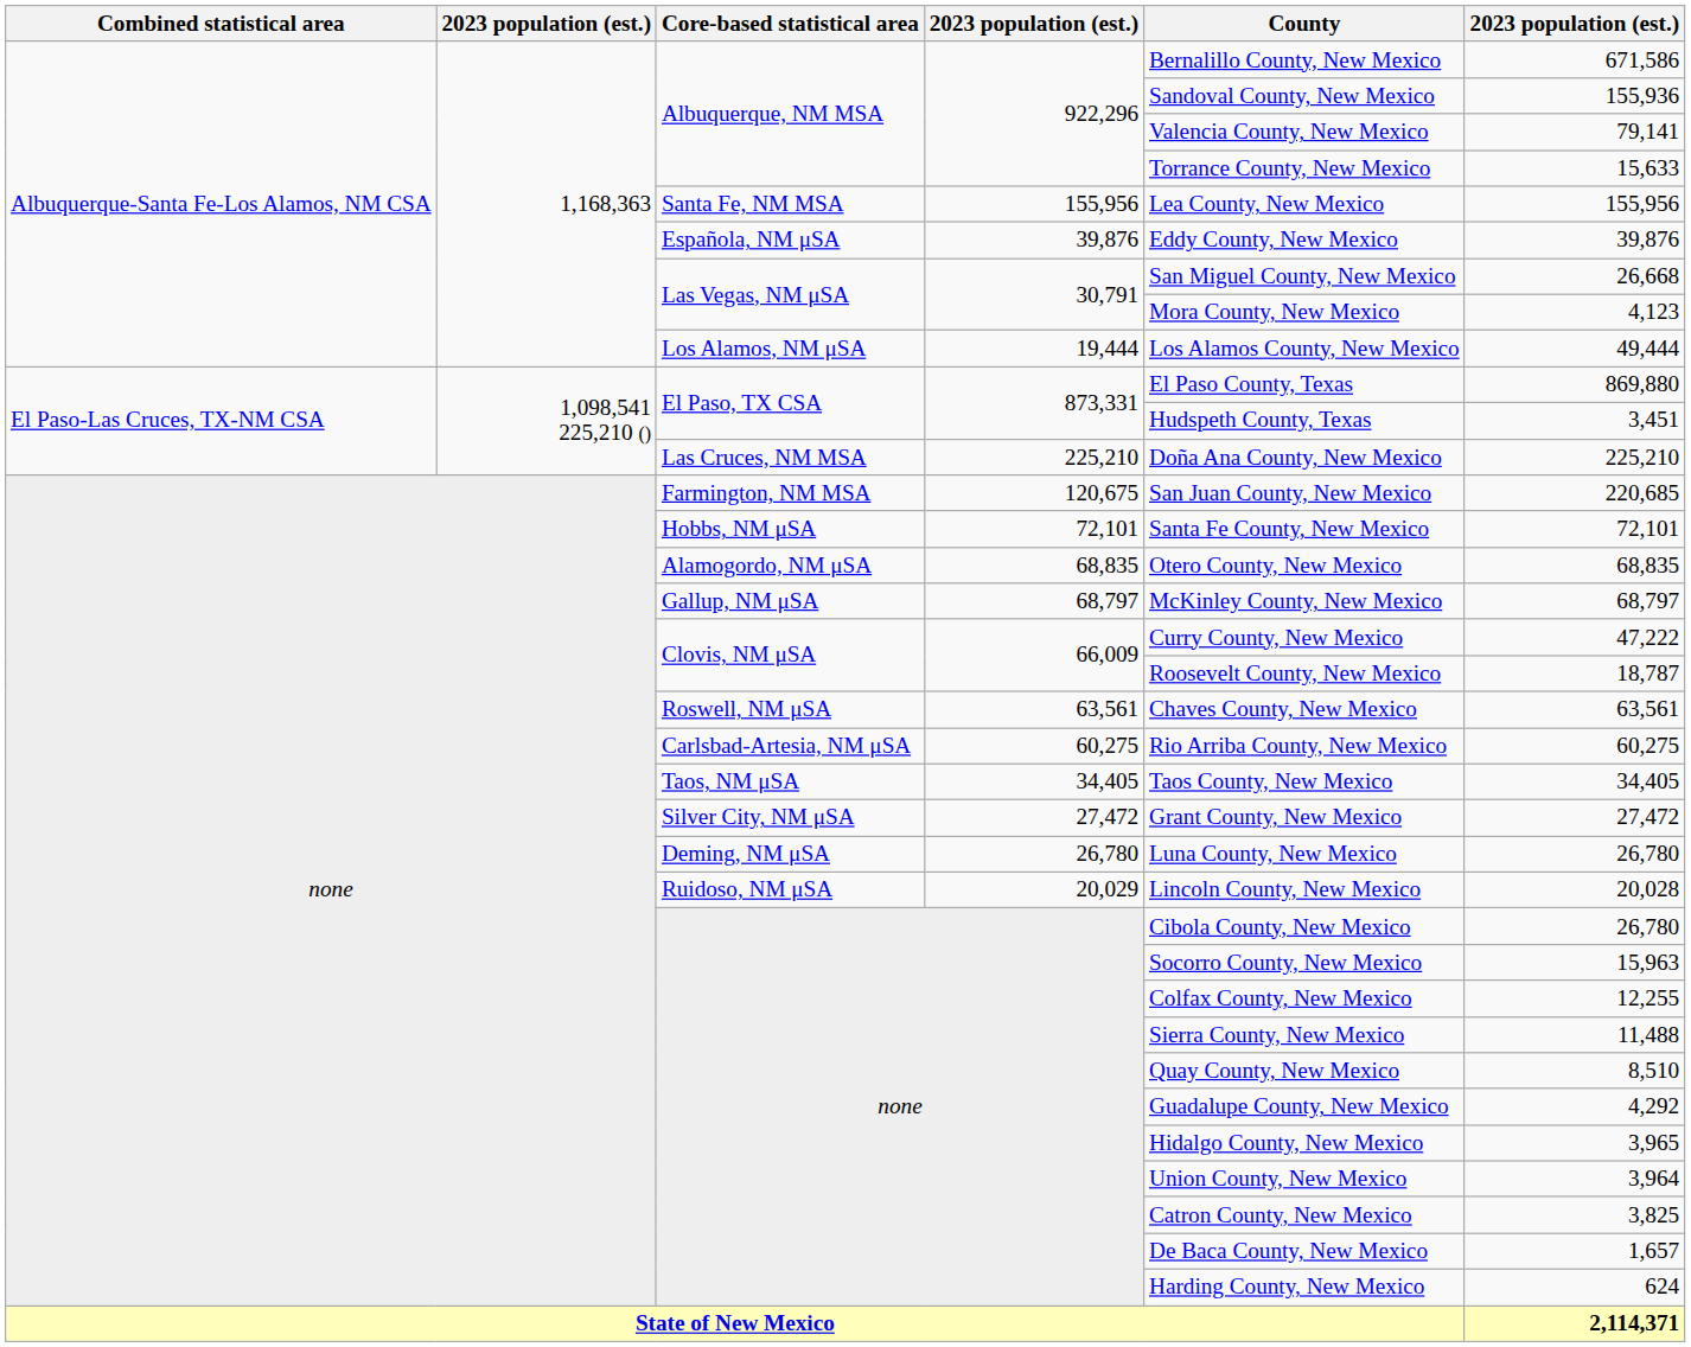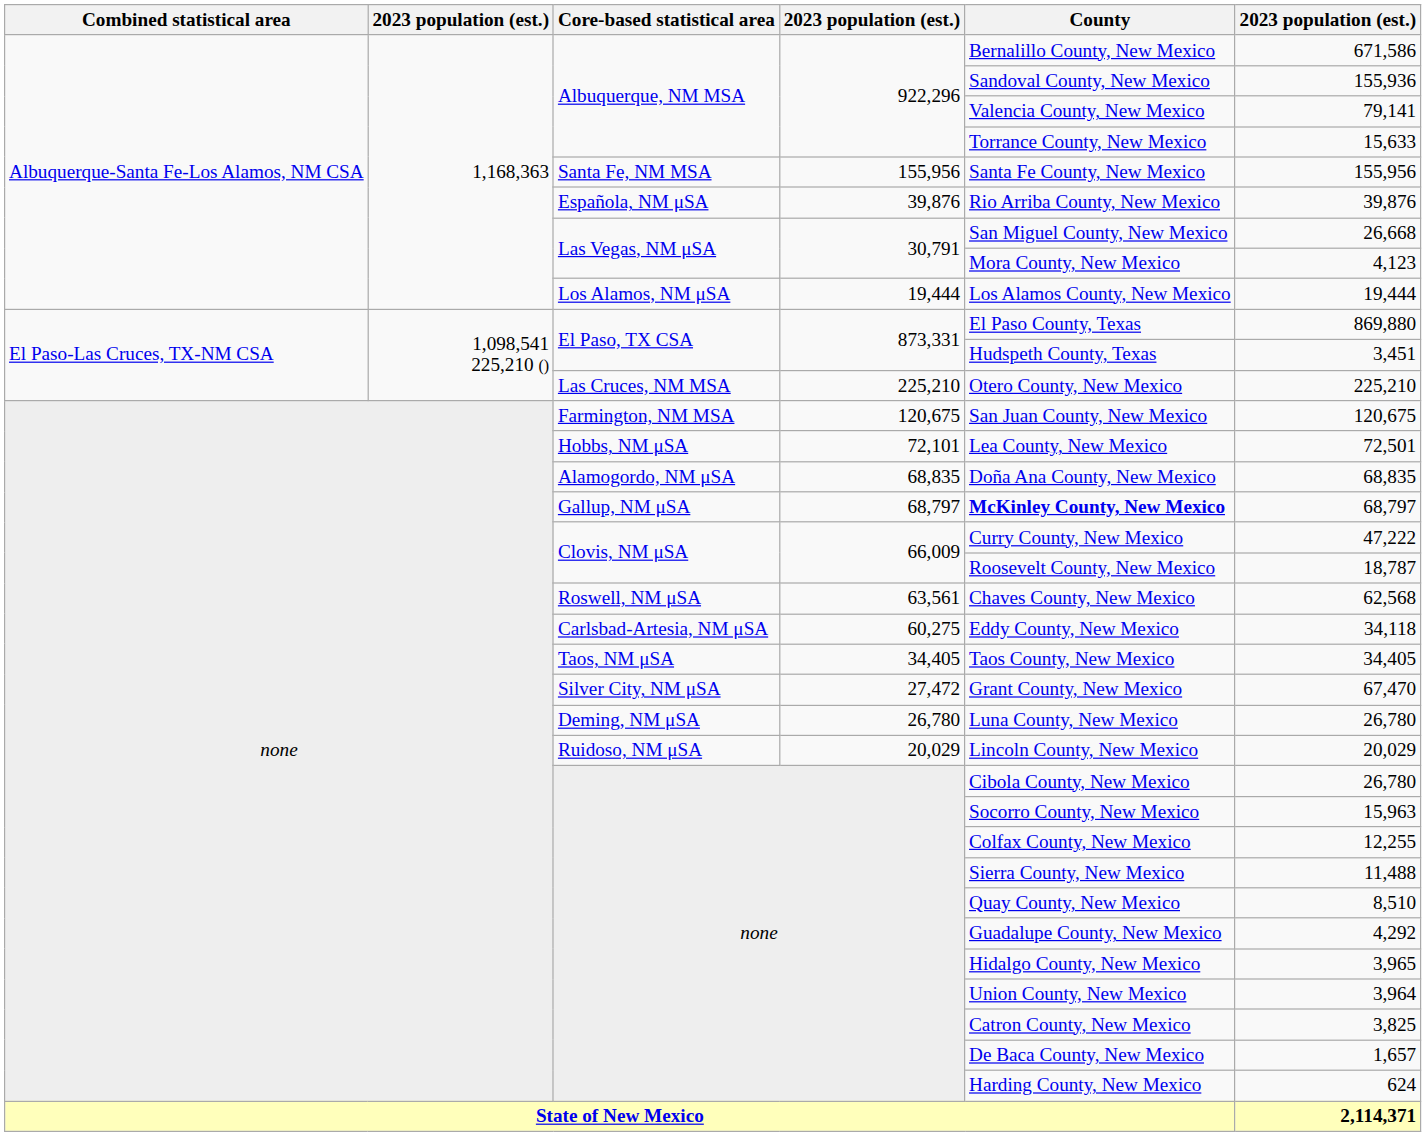Santa Fe, NM MSA | County: Lea County, New Mexico -> Santa Fe County, New Mexico
Española, NM μSA | County: Eddy County, New Mexico -> Rio Arriba County, New Mexico
Los Alamos, NM μSA | column 6: 49,444 -> 19,444
Las Cruces, NM MSA | County: Doña Ana County, New Mexico -> Otero County, New Mexico
Farmington, NM MSA | column 6: 220,685 -> 120,675
Hobbs, NM μSA | County: Santa Fe County, New Mexico -> Lea County, New Mexico
Hobbs, NM μSA | column 6: 72,101 -> 72,501
Alamogordo, NM μSA | County: Otero County, New Mexico -> Doña Ana County, New Mexico
Gallup, NM μSA | County: normal -> bold
Roswell, NM μSA | column 6: 63,561 -> 62,568
Carlsbad-Artesia, NM μSA | County: Rio Arriba County, New Mexico -> Eddy County, New Mexico
Carlsbad-Artesia, NM μSA | column 6: 60,275 -> 34,118
Silver City, NM μSA | column 6: 27,472 -> 67,470
Ruidoso, NM μSA | column 6: 20,028 -> 20,029
